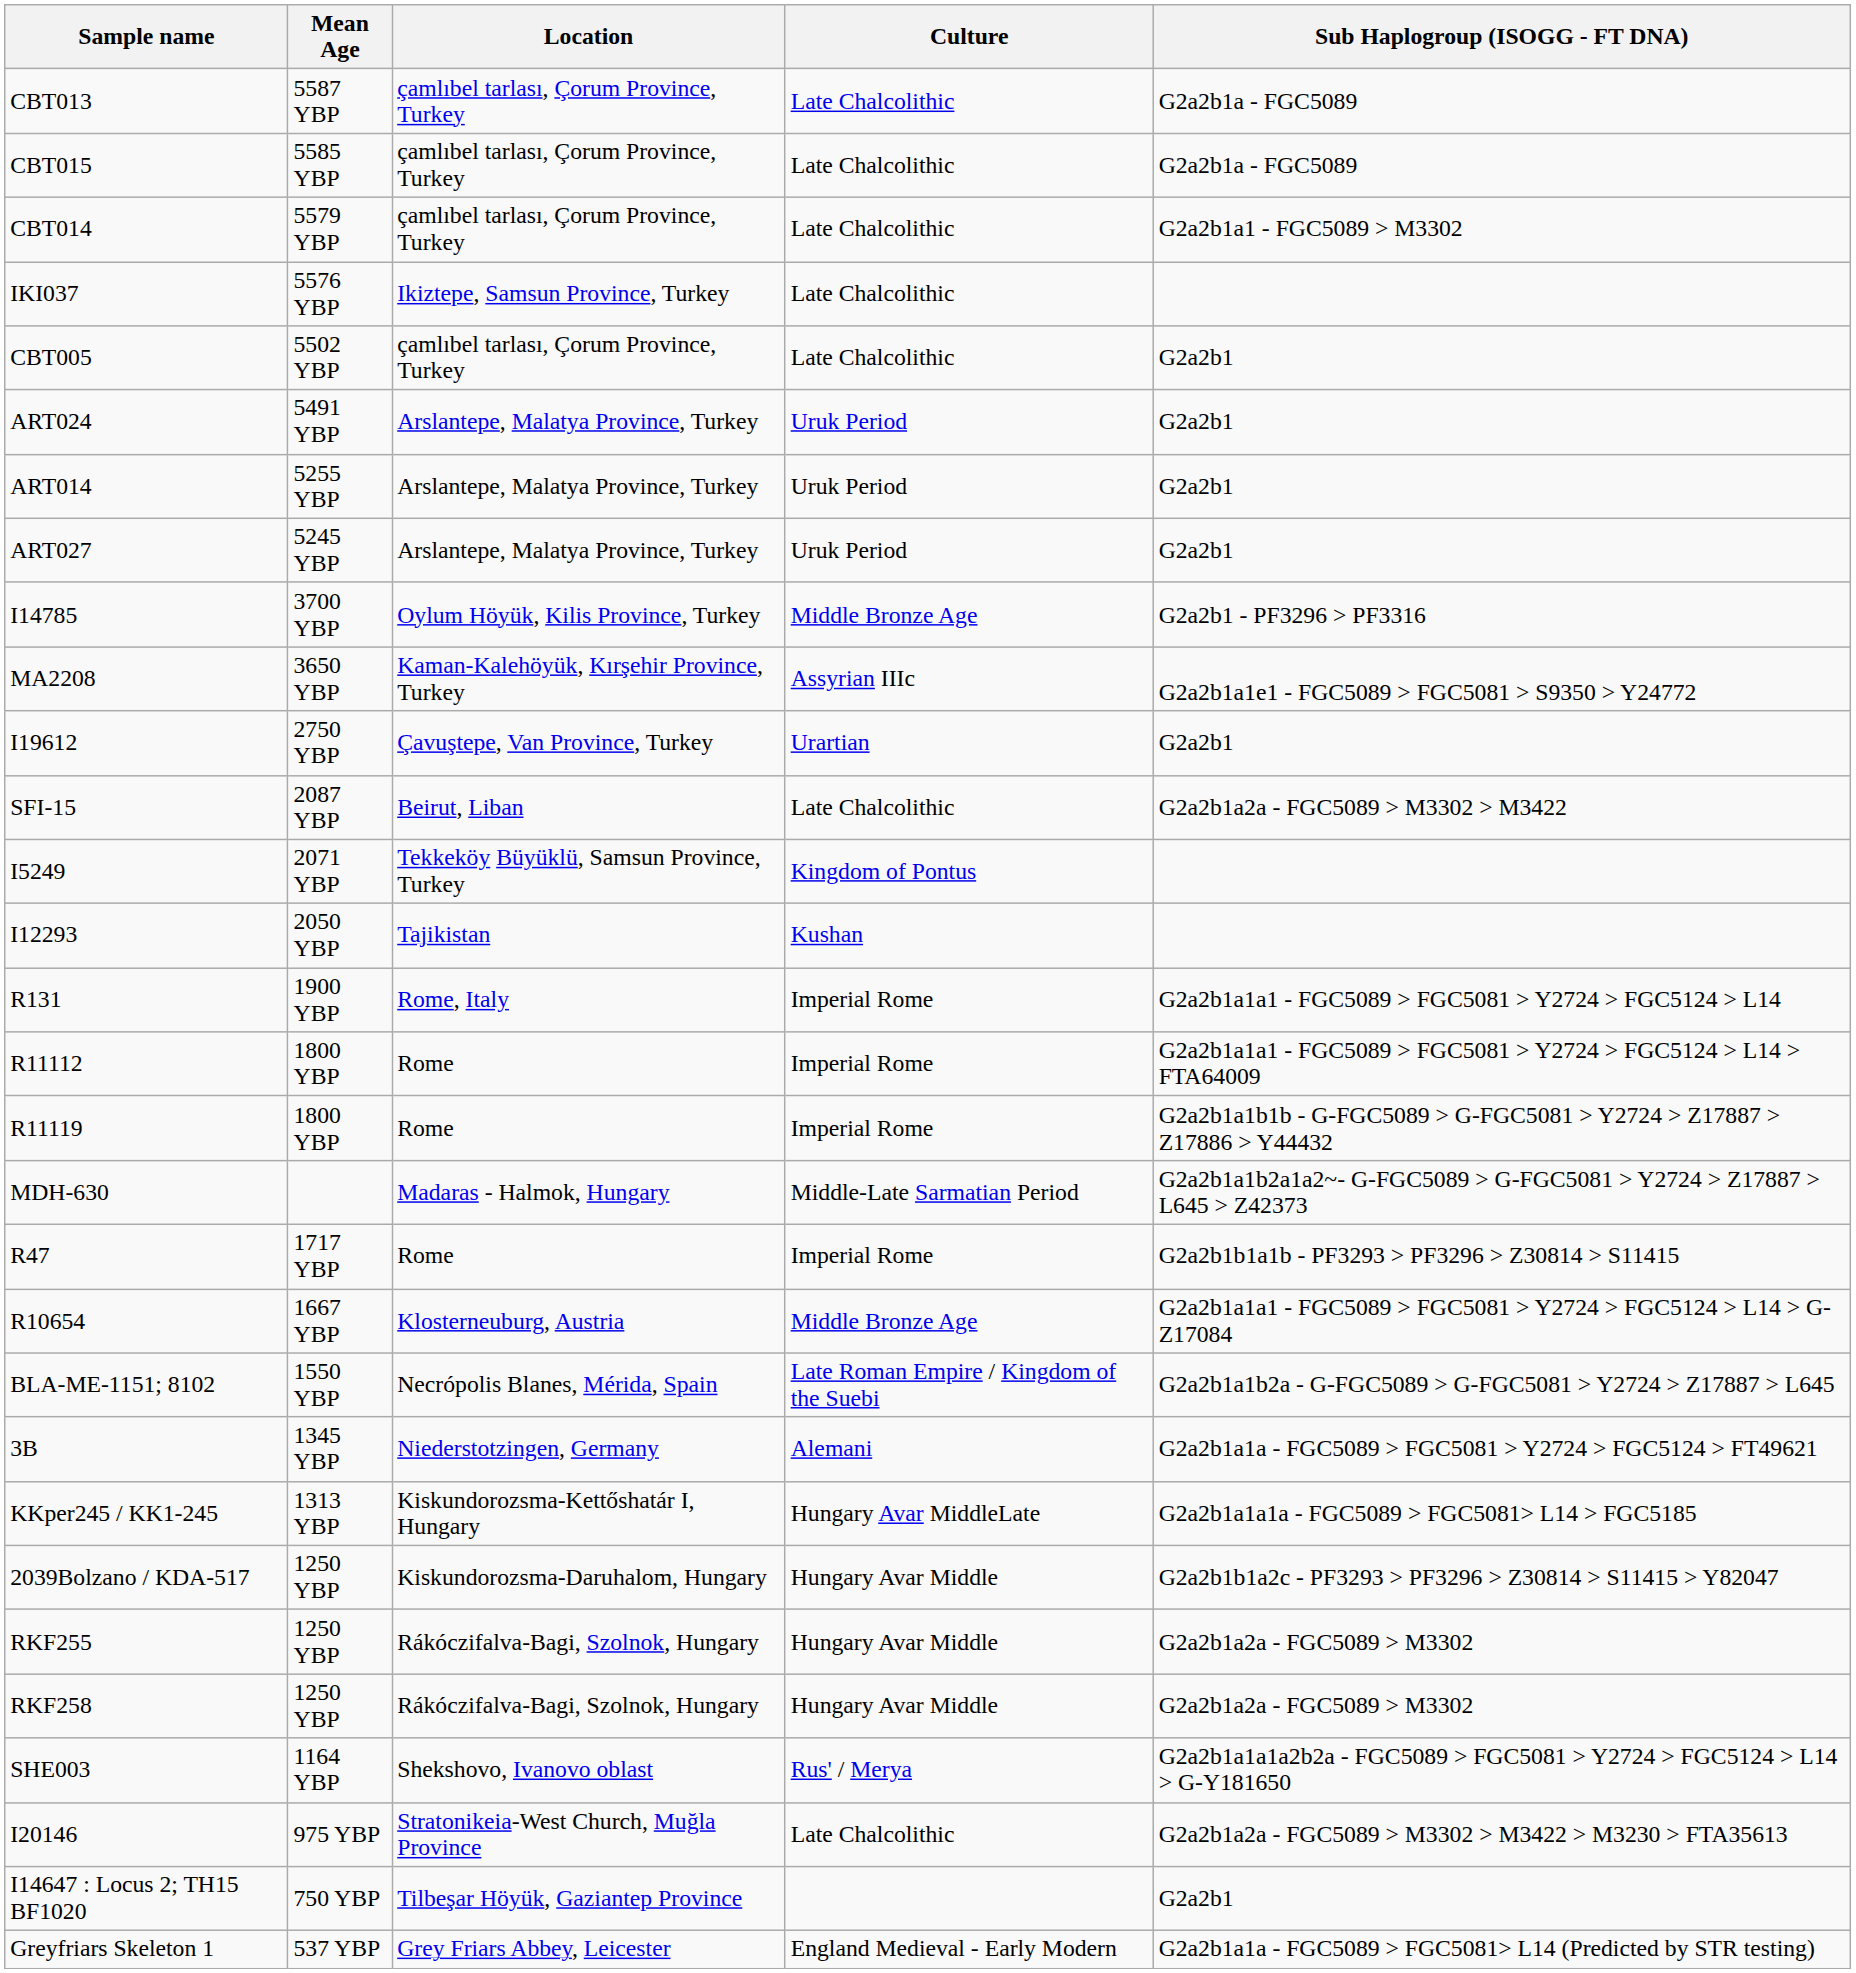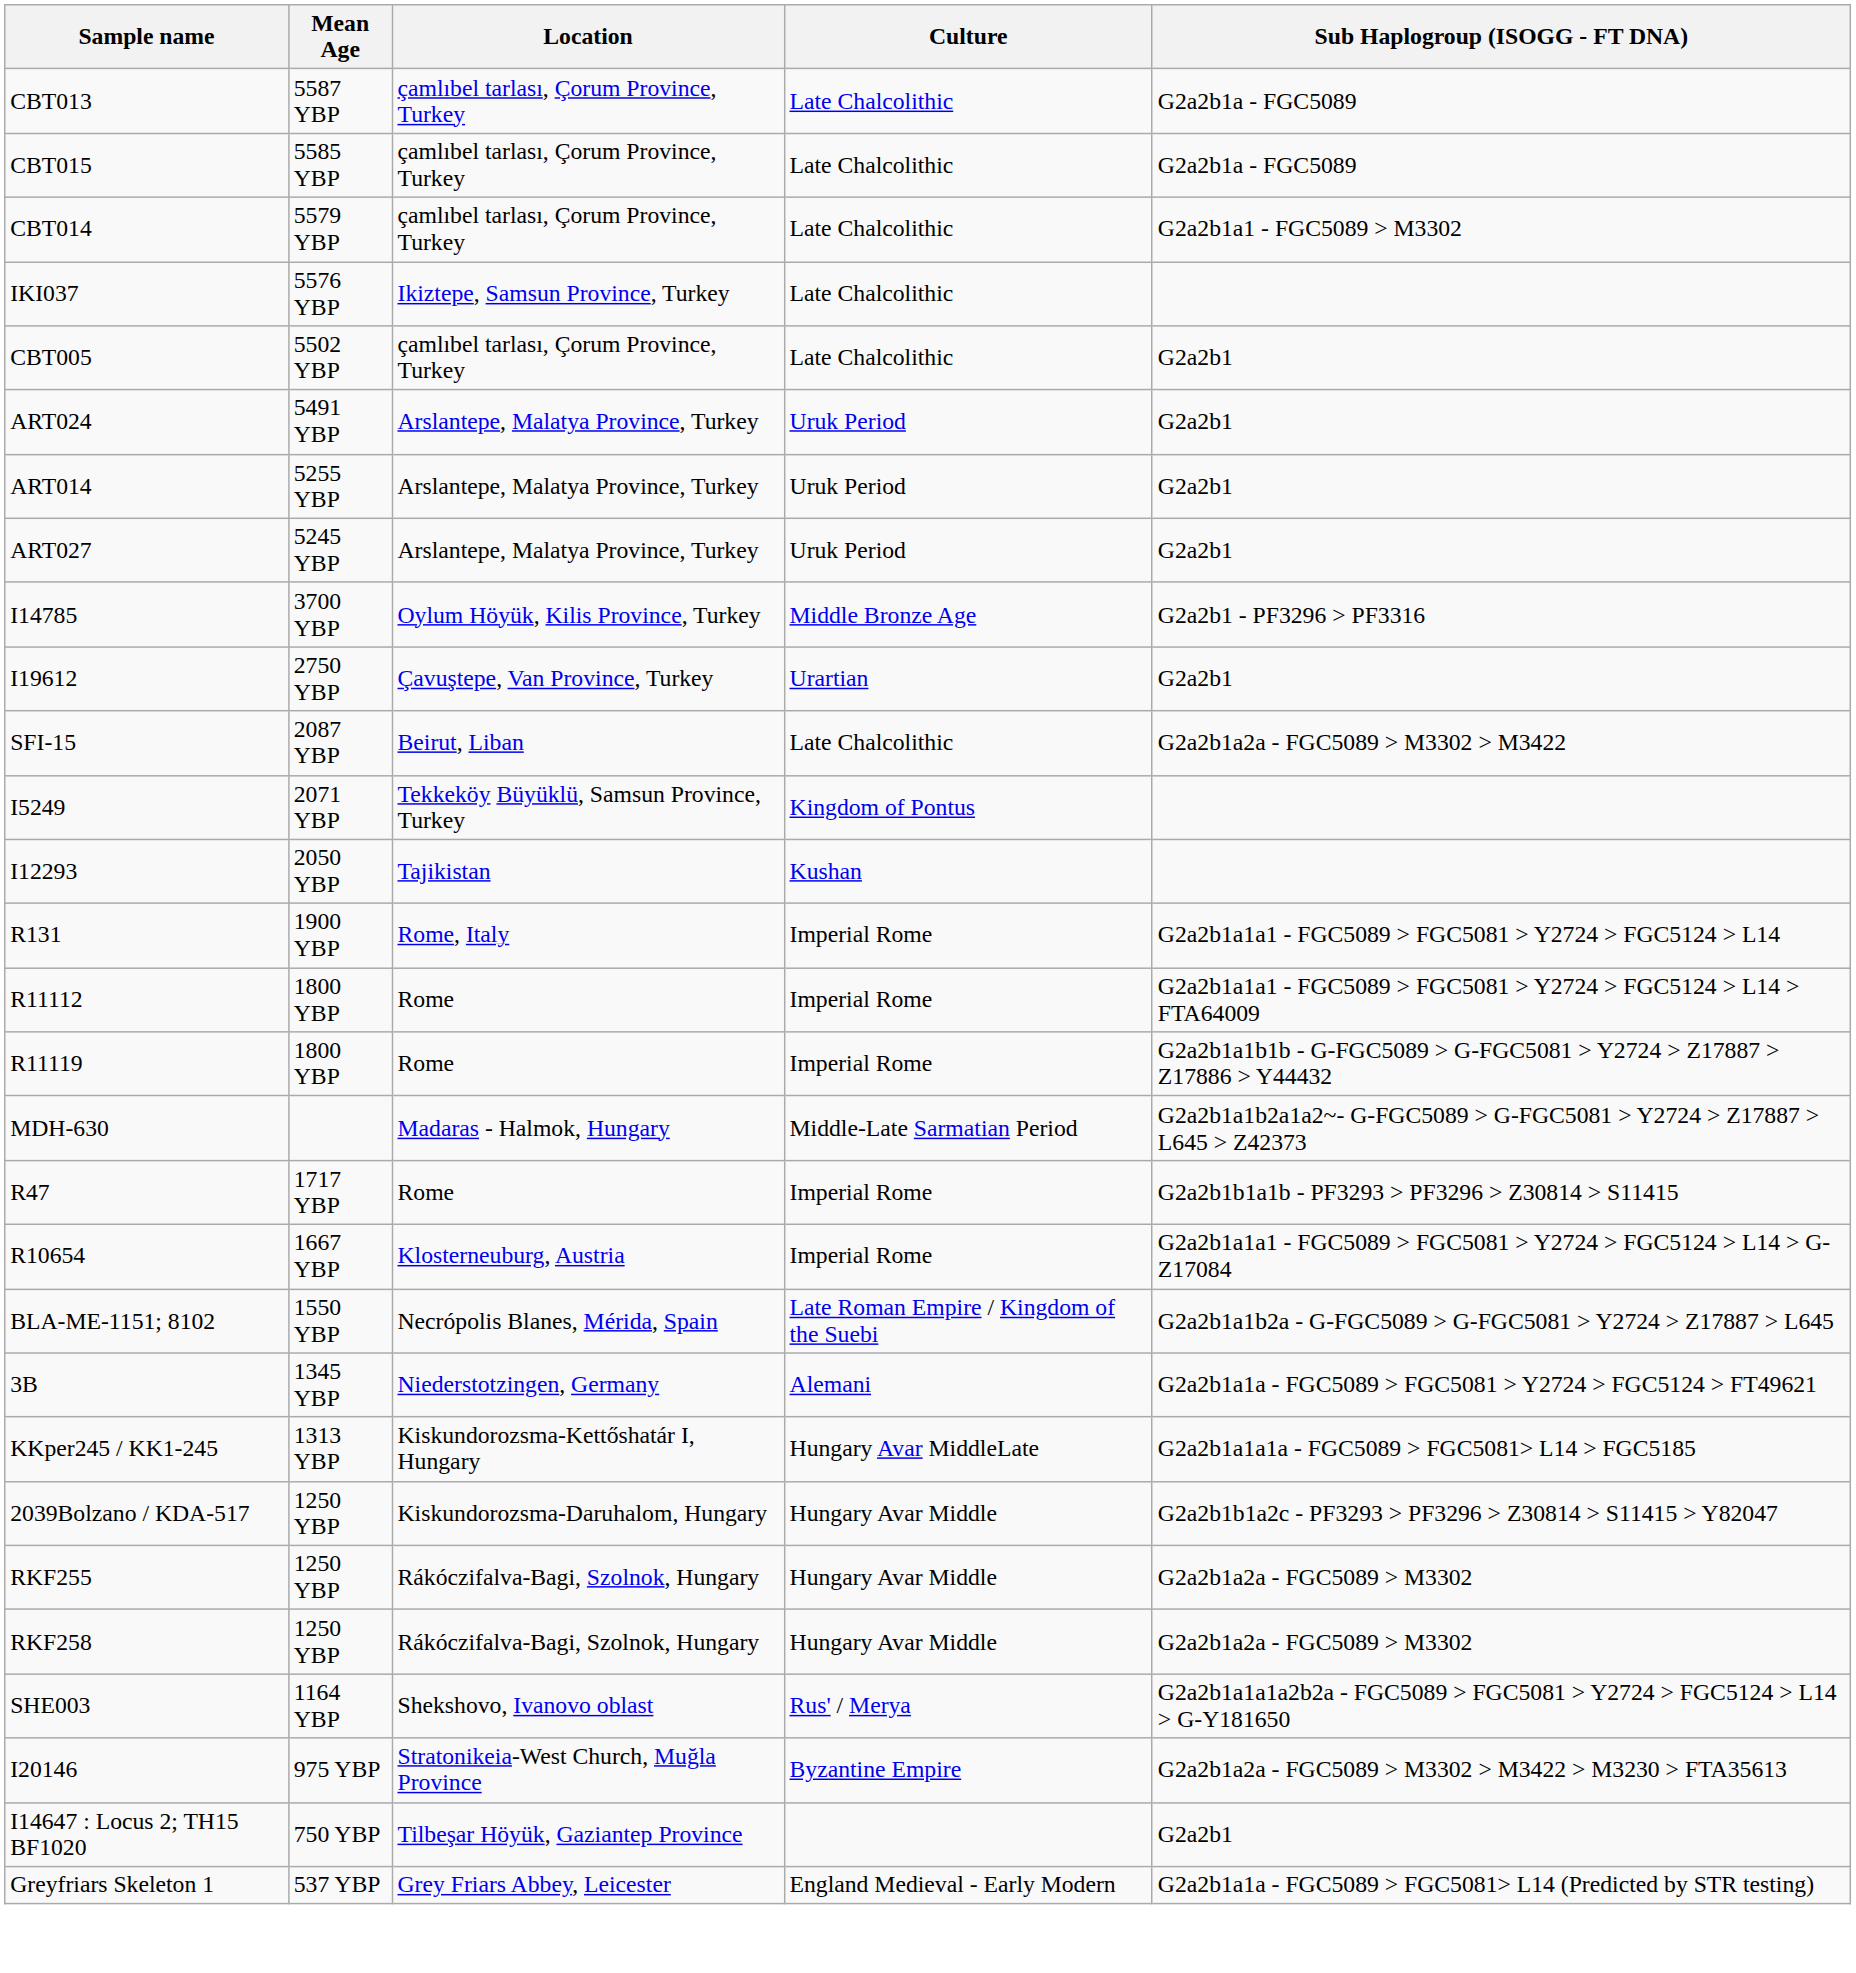- row: MA2208 | 3650 YBP | Kaman-Kalehöyük, Kırşehir Province, Turkey | Assyrian IIIc | G2a2b1a1e1 - FGC5089 > FGC5081 > S9350 > Y24772
R10654 | Culture: Middle Bronze Age -> Imperial Rome
I20146 | Culture: Late Chalcolithic -> Byzantine Empire
